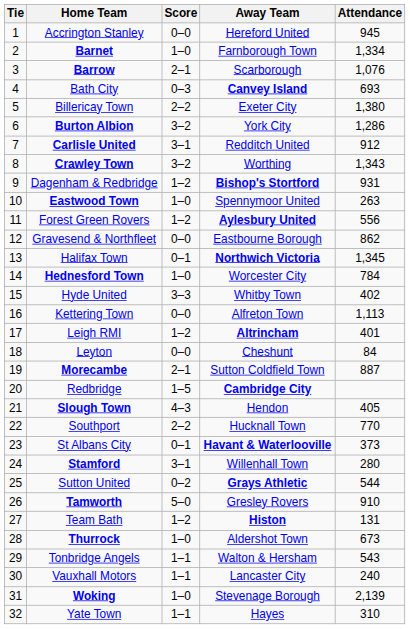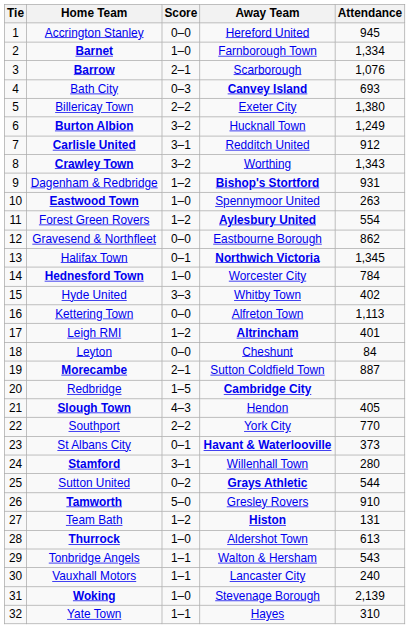Burton Albion | Away Team: York City -> Hucknall Town
Burton Albion | Attendance: 1,286 -> 1,249
Forest Green Rovers | Attendance: 556 -> 554
Southport | Away Team: Hucknall Town -> York City
Thurrock | Attendance: 673 -> 613
